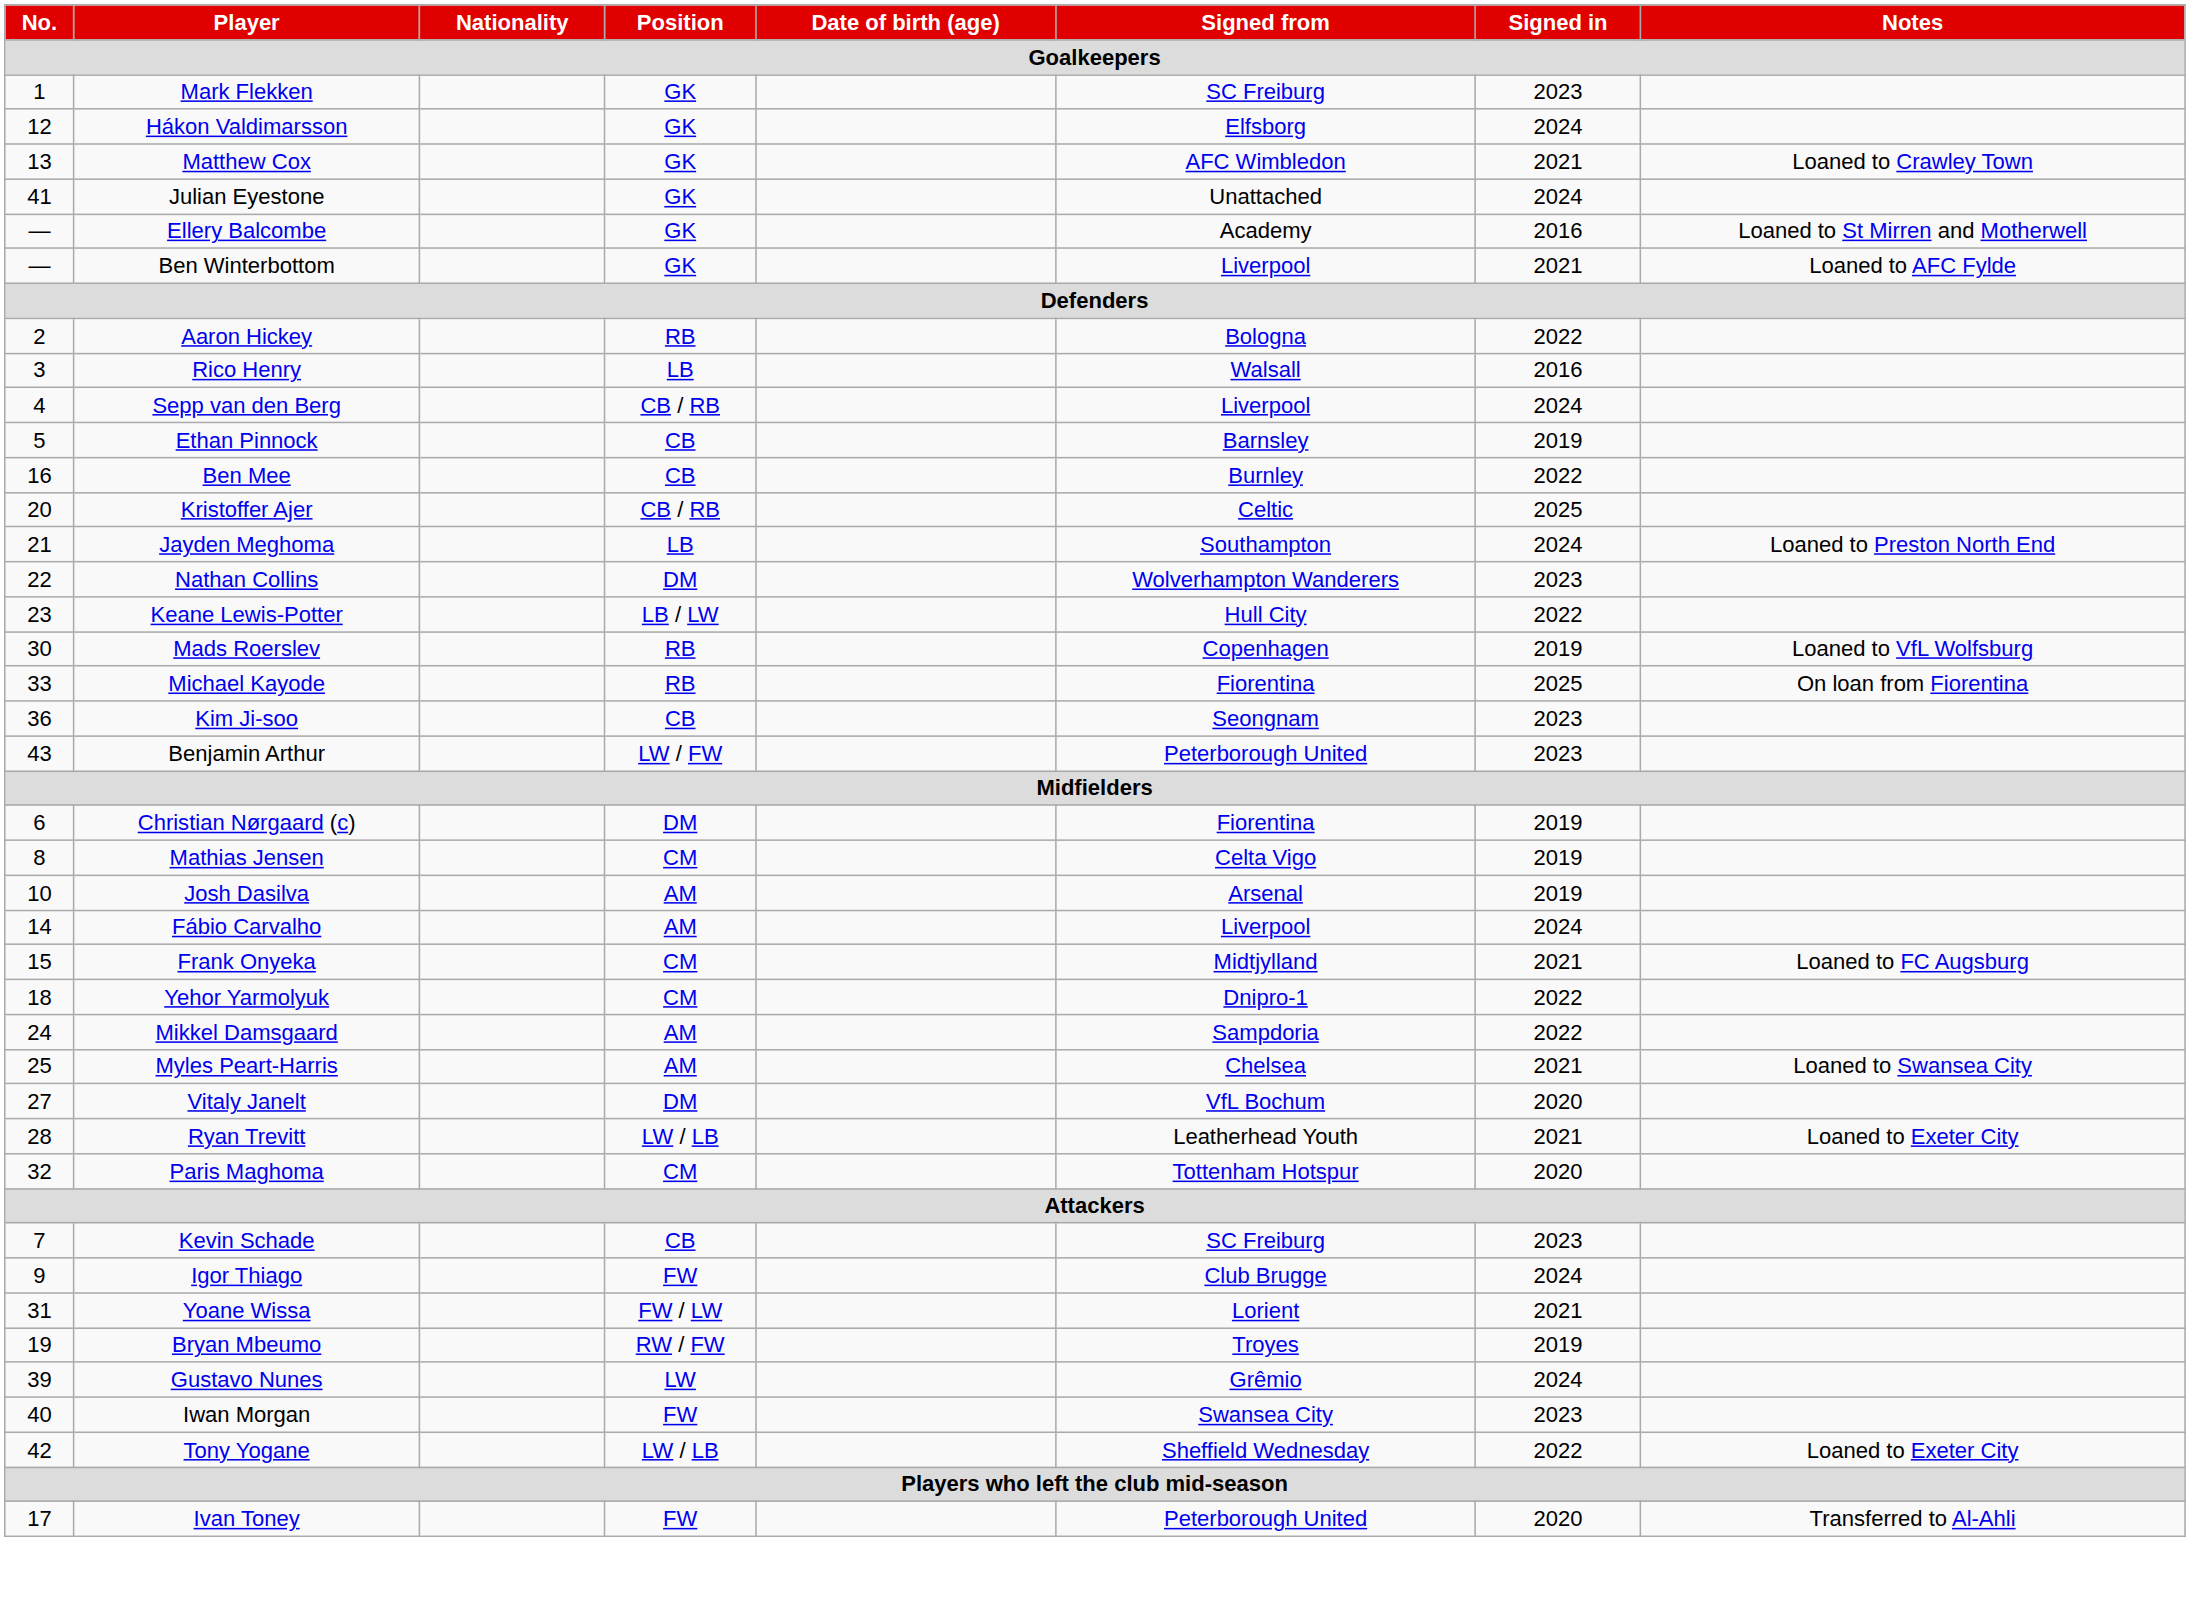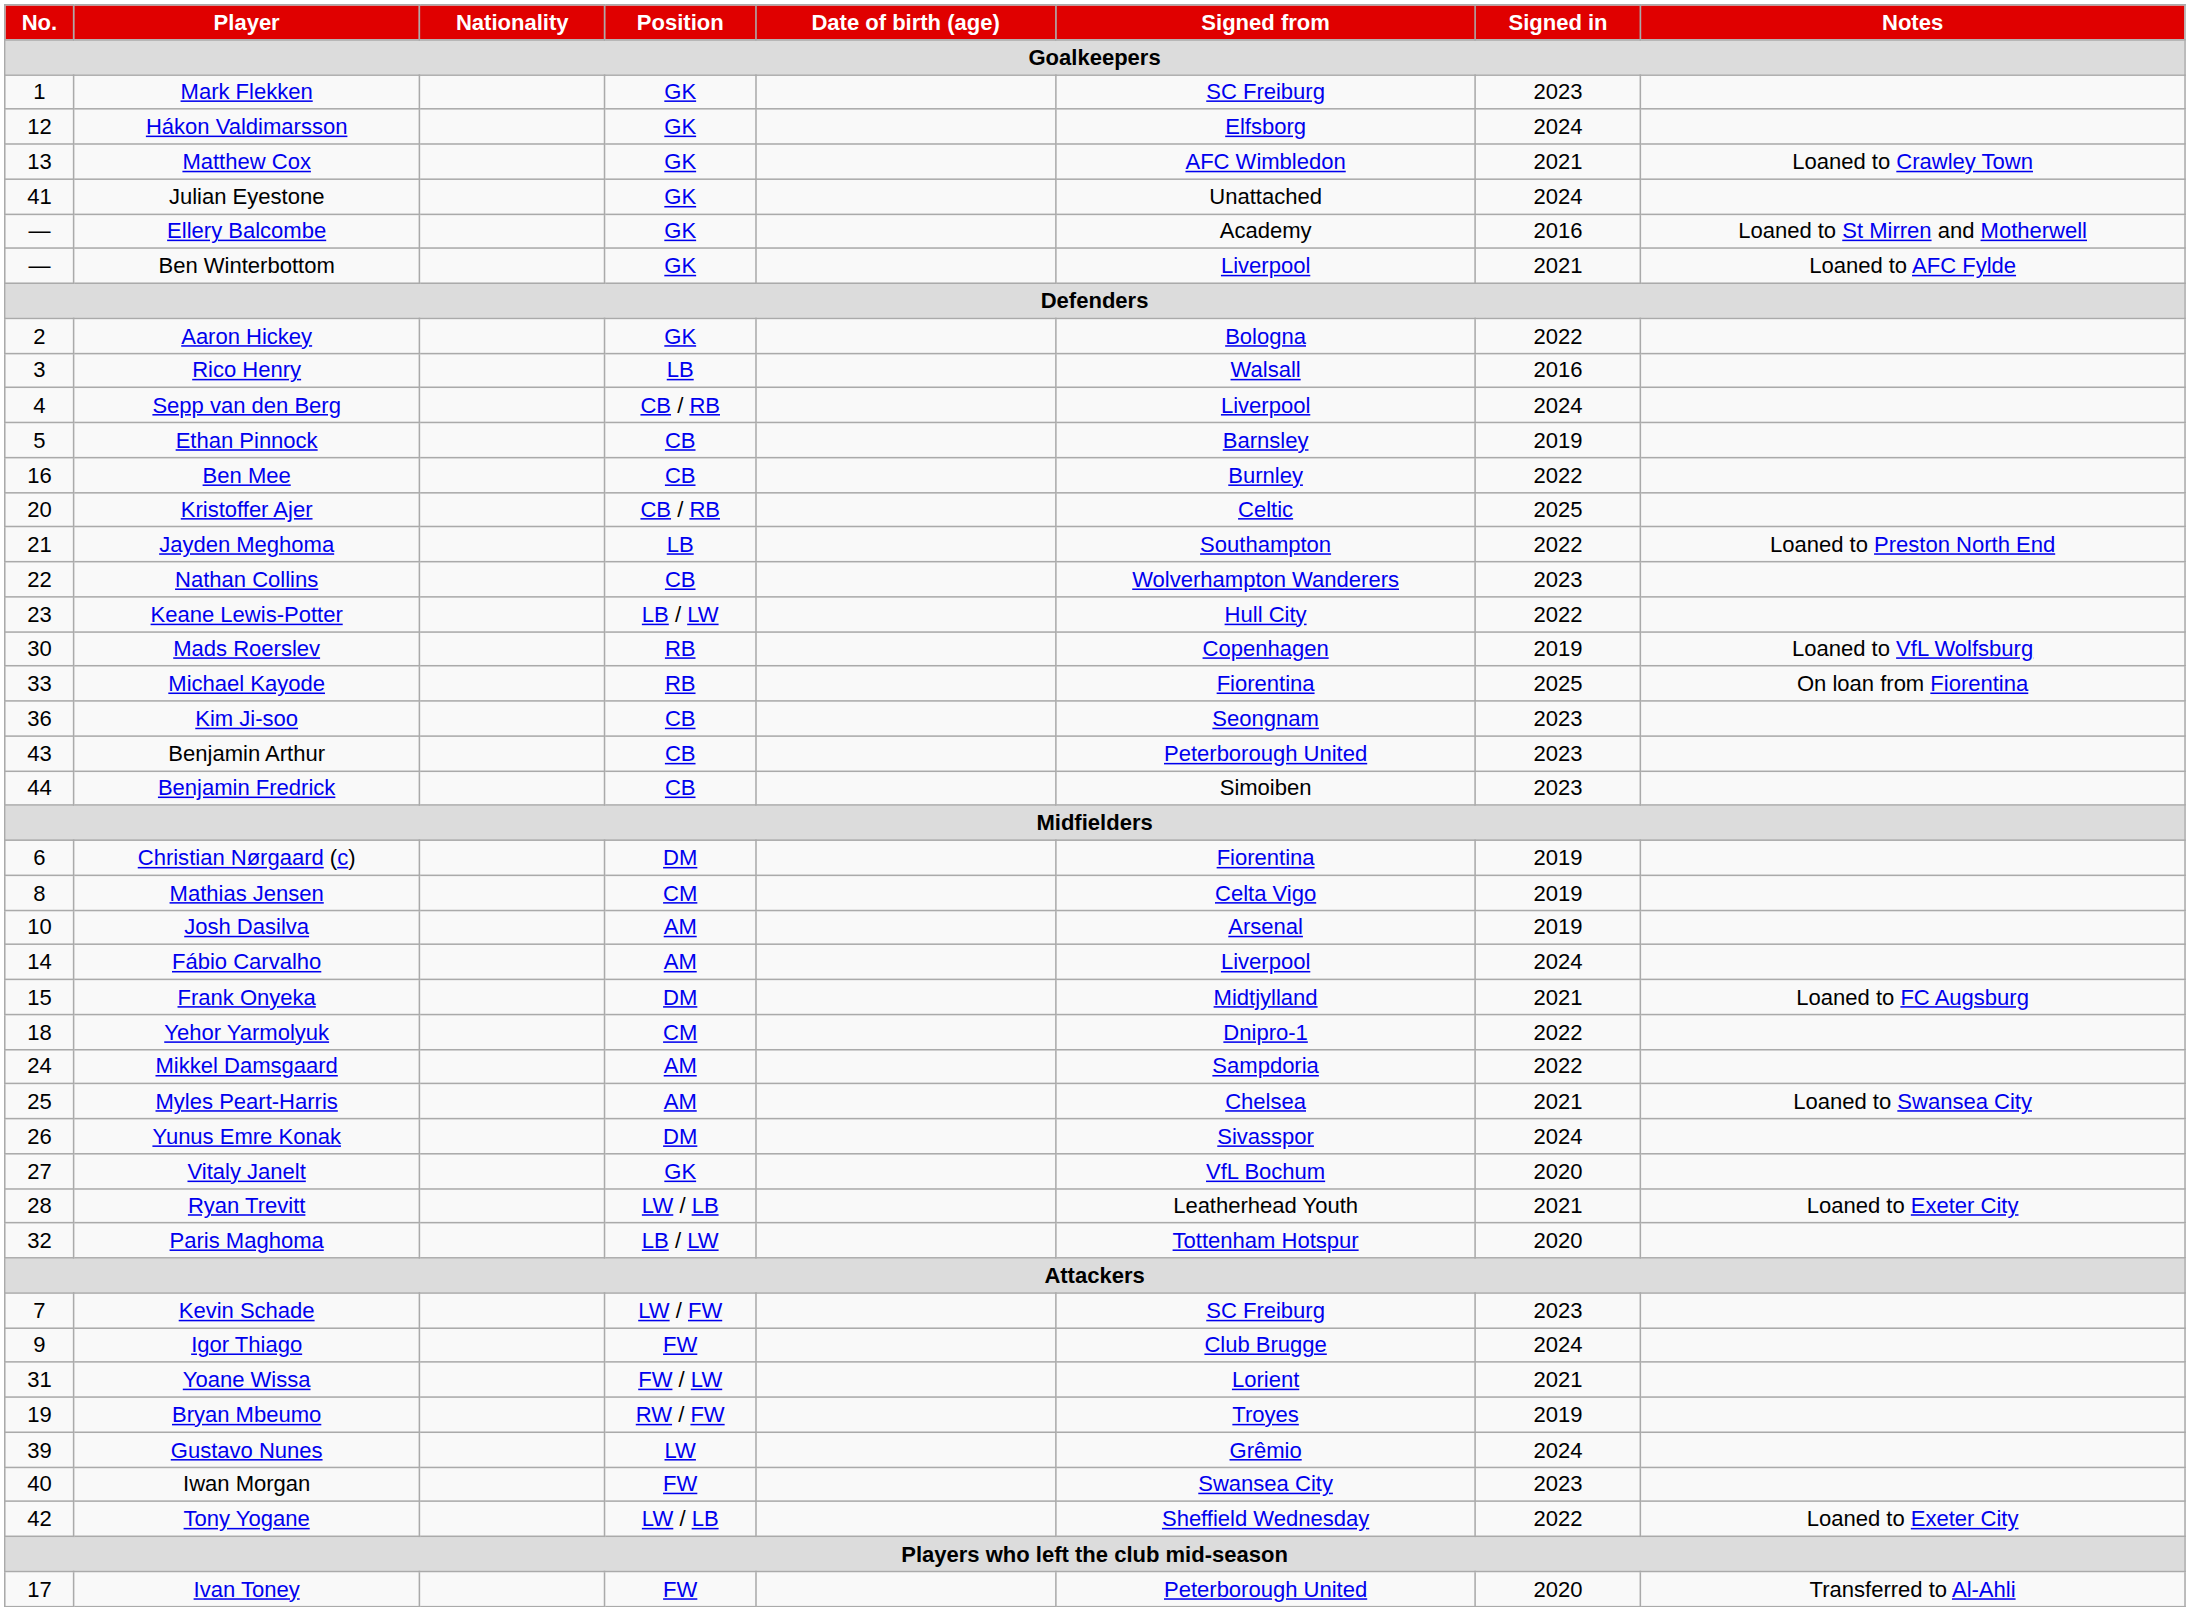Aaron Hickey | Position: RB -> GK
Jayden Meghoma | Signed in: 2024 -> 2022
Nathan Collins | Position: DM -> CB
Benjamin Arthur | Position: LW / FW -> CB
+ row: 44 | Benjamin Fredrick | CB | Simoiben | 2023
Frank Onyeka | Position: CM -> DM
+ row: 26 | Yunus Emre Konak | DM | Sivasspor | 2024
Vitaly Janelt | Position: DM -> GK
Paris Maghoma | Position: CM -> LB / LW
Kevin Schade | Position: CB -> LW / FW
